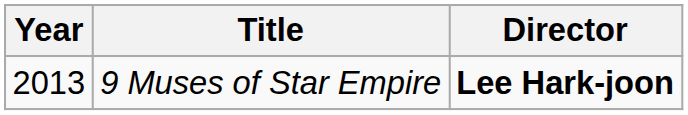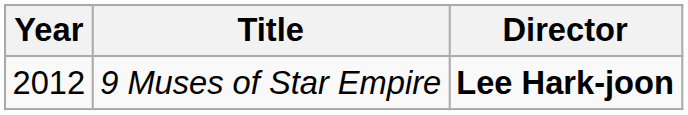9 Muses of Star Empire | Year: 2013 -> 2012
